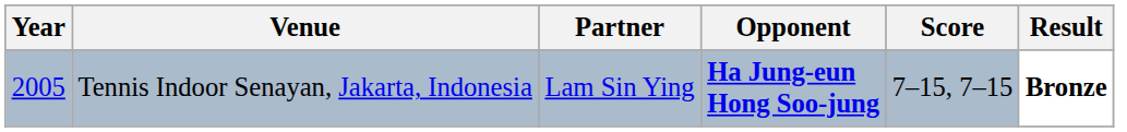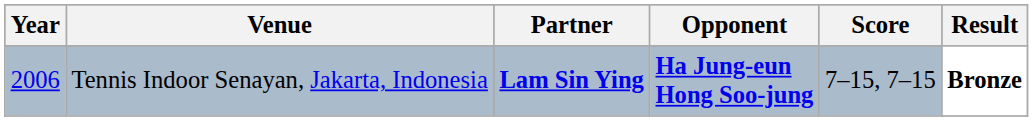Tennis Indoor Senayan, Jakarta, Indonesia | Year: 2005 -> 2006
Tennis Indoor Senayan, Jakarta, Indonesia | Partner: normal -> bold
